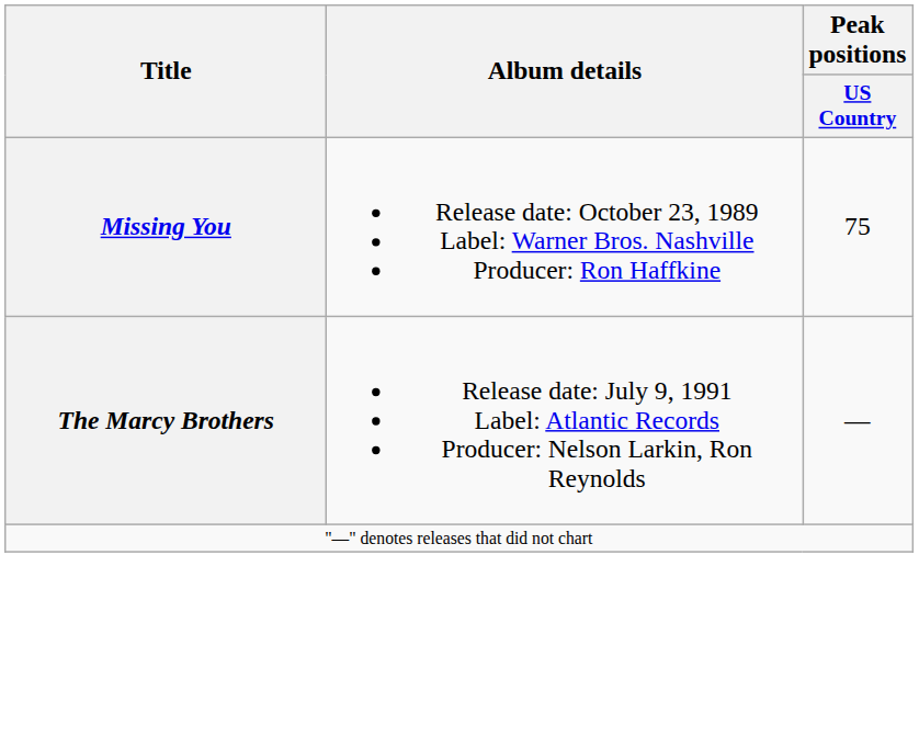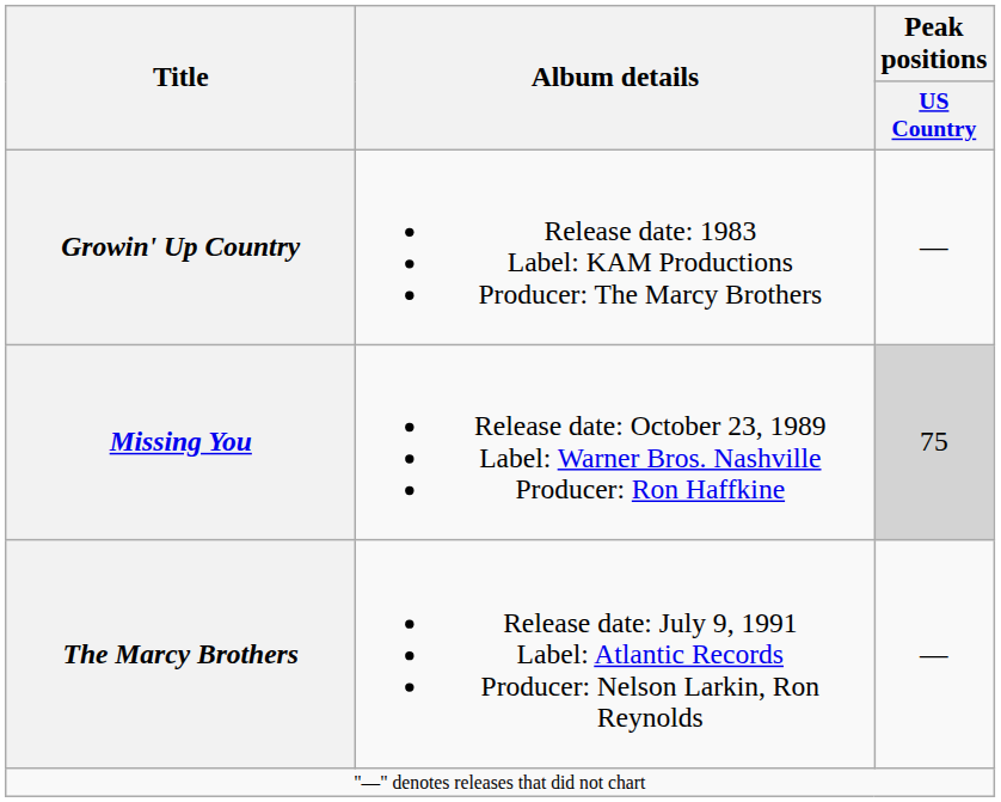+ row: Growin' Up Country | Release date: 1983 Label: KAM Productions Producer: The Marcy Brothers | —
Missing You | Peak positions / US Country: no background -> lightgrey background
